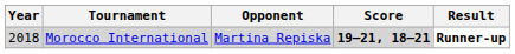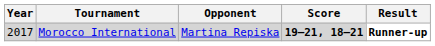Morocco International | Year: 2018 -> 2017
